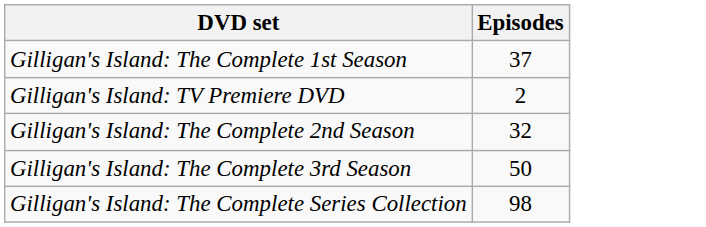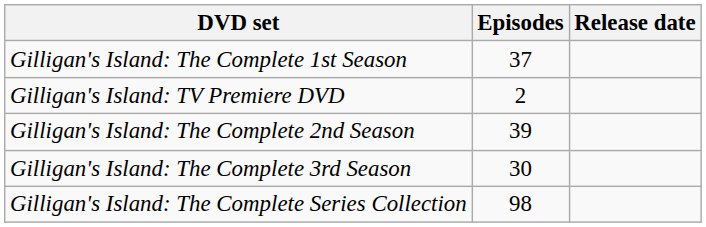+ column: Release date
Gilligan's Island: The Complete 2nd Season | Episodes: 32 -> 39
Gilligan's Island: The Complete 3rd Season | Episodes: 50 -> 30
